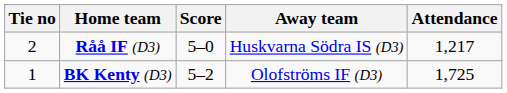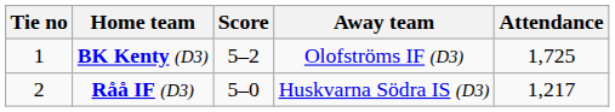rows swapped: BK Kenty (D3) <-> Råå IF (D3)
